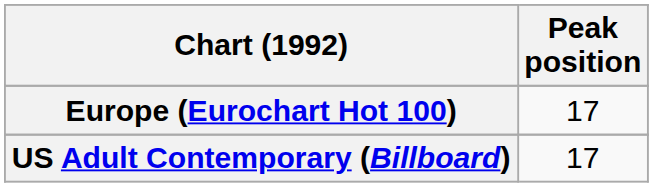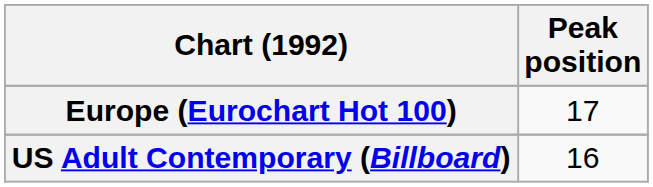US Adult Contemporary (Billboard) | Peak position: 17 -> 16
